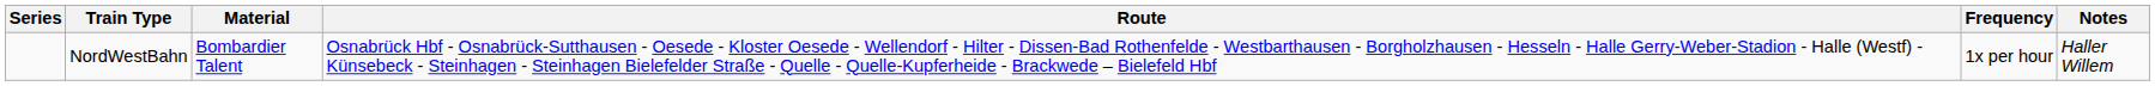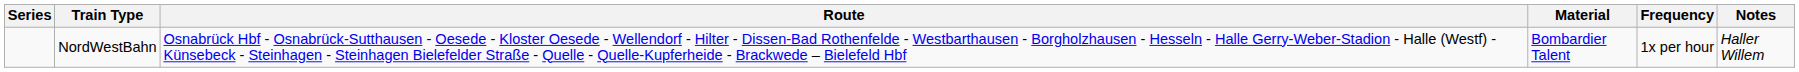columns swapped: Route <-> Material
